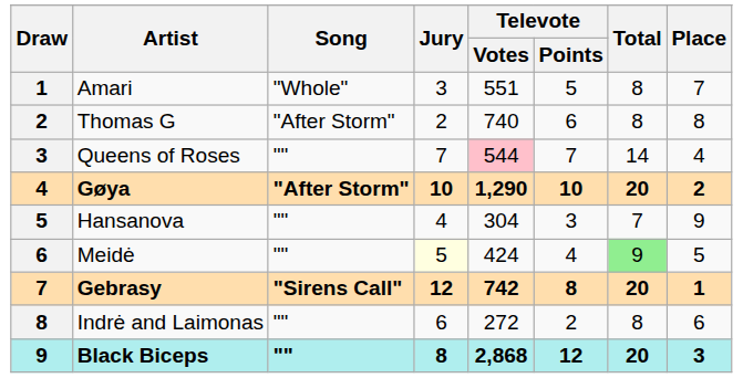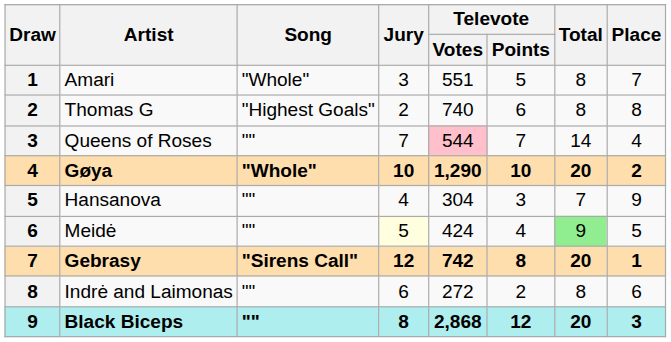Thomas G | Song: "After Storm" -> "Highest Goals"
Gøya | Song: "After Storm" -> "Whole"
